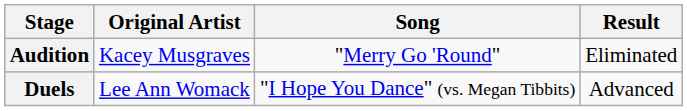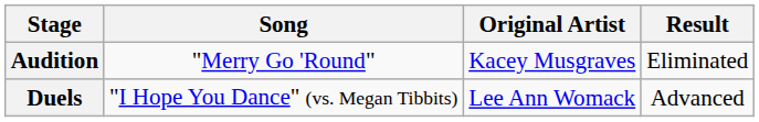columns swapped: Song <-> Original Artist
